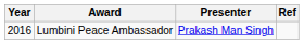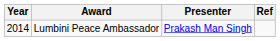Lumbini Peace Ambassador | Year: 2016 -> 2014
